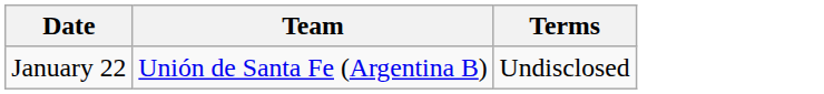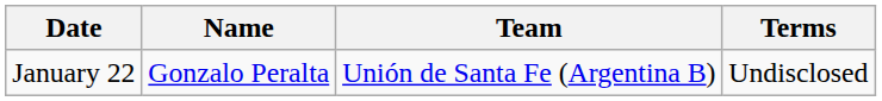+ column: Name | Gonzalo Peralta
